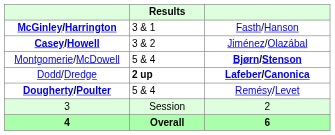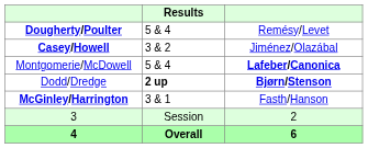rows swapped: McGinley/Harrington <-> Dougherty/Poulter
Montgomerie/McDowell | column 3: Bjørn/Stenson -> Lafeber/Canonica
Dodd/Dredge | column 3: Lafeber/Canonica -> Bjørn/Stenson
